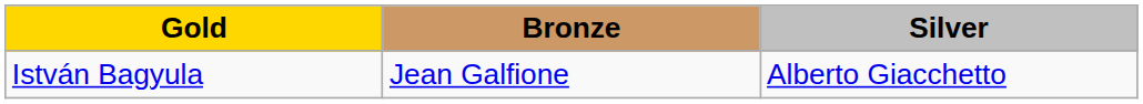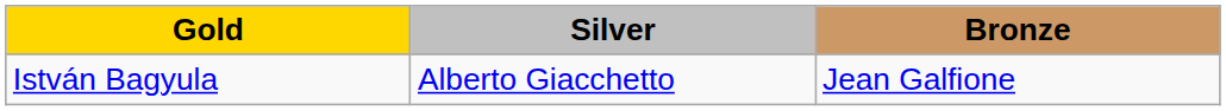columns swapped: Silver <-> Bronze
